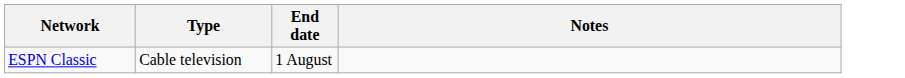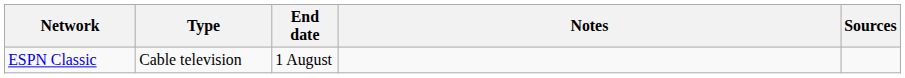+ column: Sources
